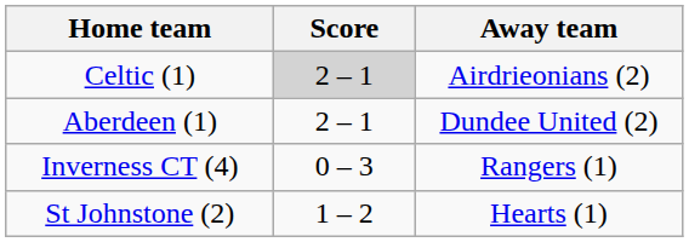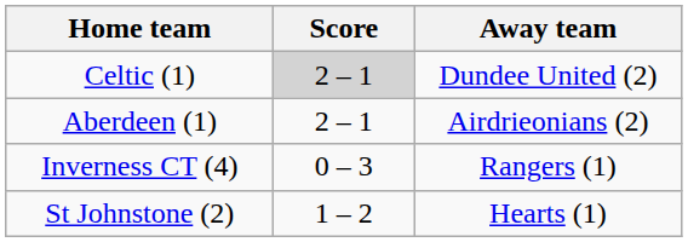Celtic (1) | Away team: Airdrieonians (2) -> Dundee United (2)
Aberdeen (1) | Away team: Dundee United (2) -> Airdrieonians (2)
